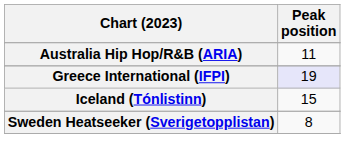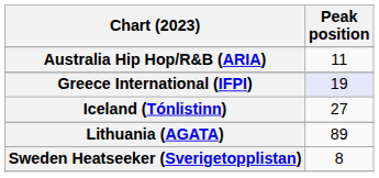Iceland (Tónlistinn) | Peak position: 15 -> 27
+ row: Lithuania (AGATA) | 89
